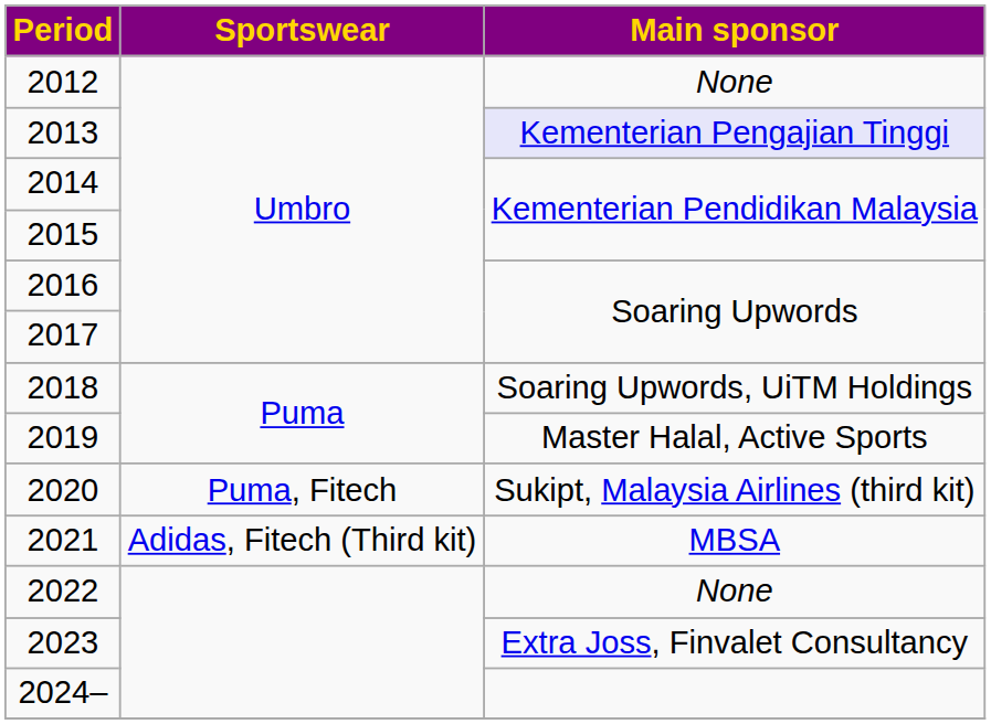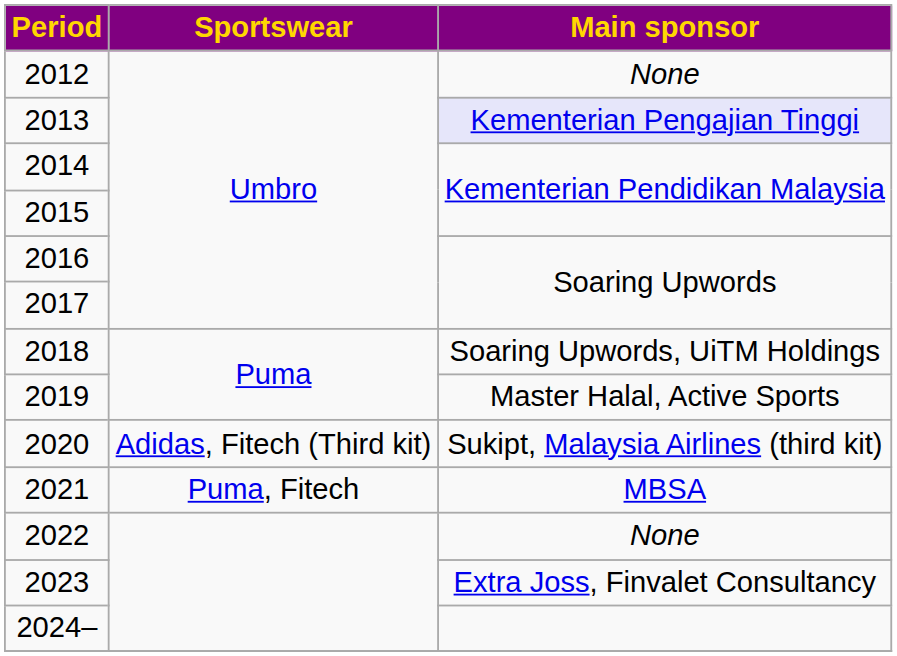2020 | Sportswear: Puma, Fitech -> Adidas, Fitech (Third kit)
2021 | Sportswear: Adidas, Fitech (Third kit) -> Puma, Fitech
